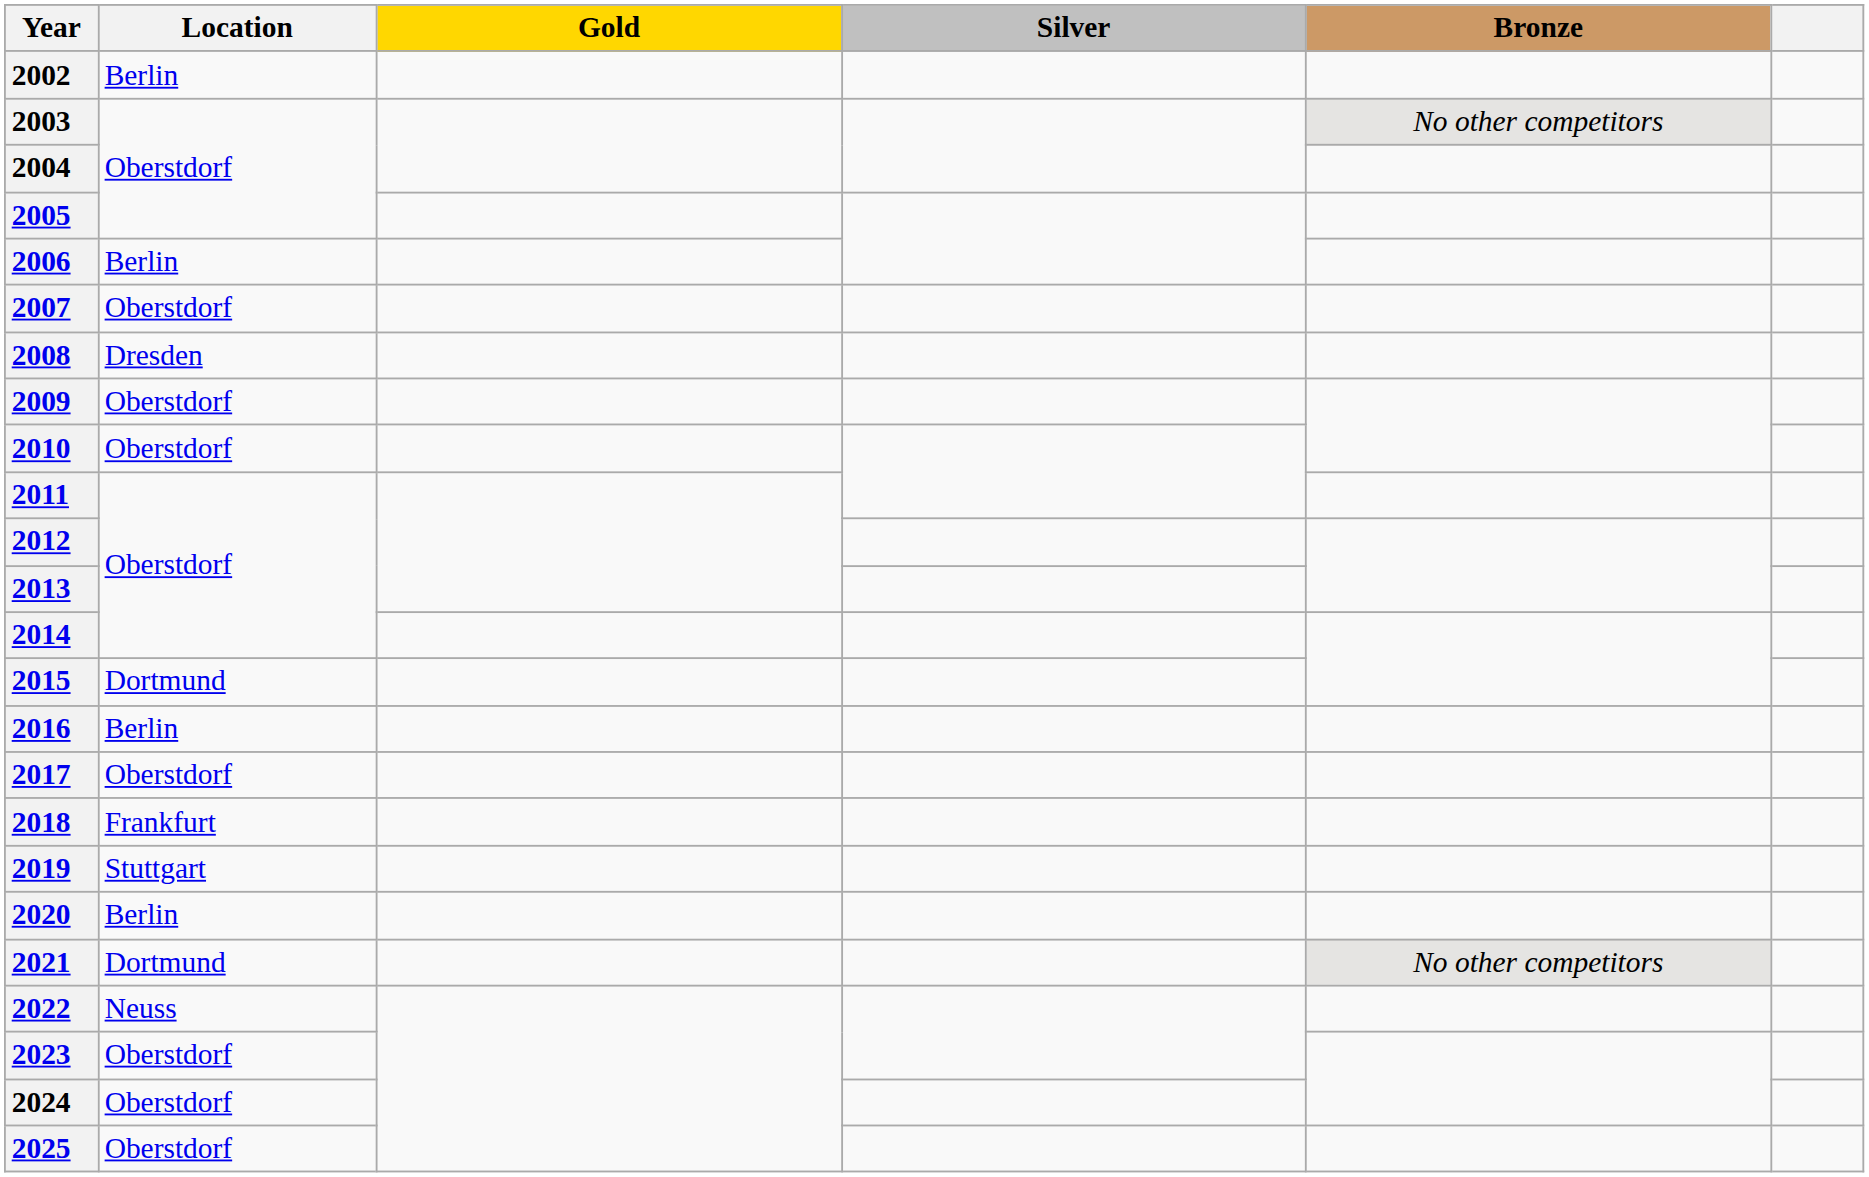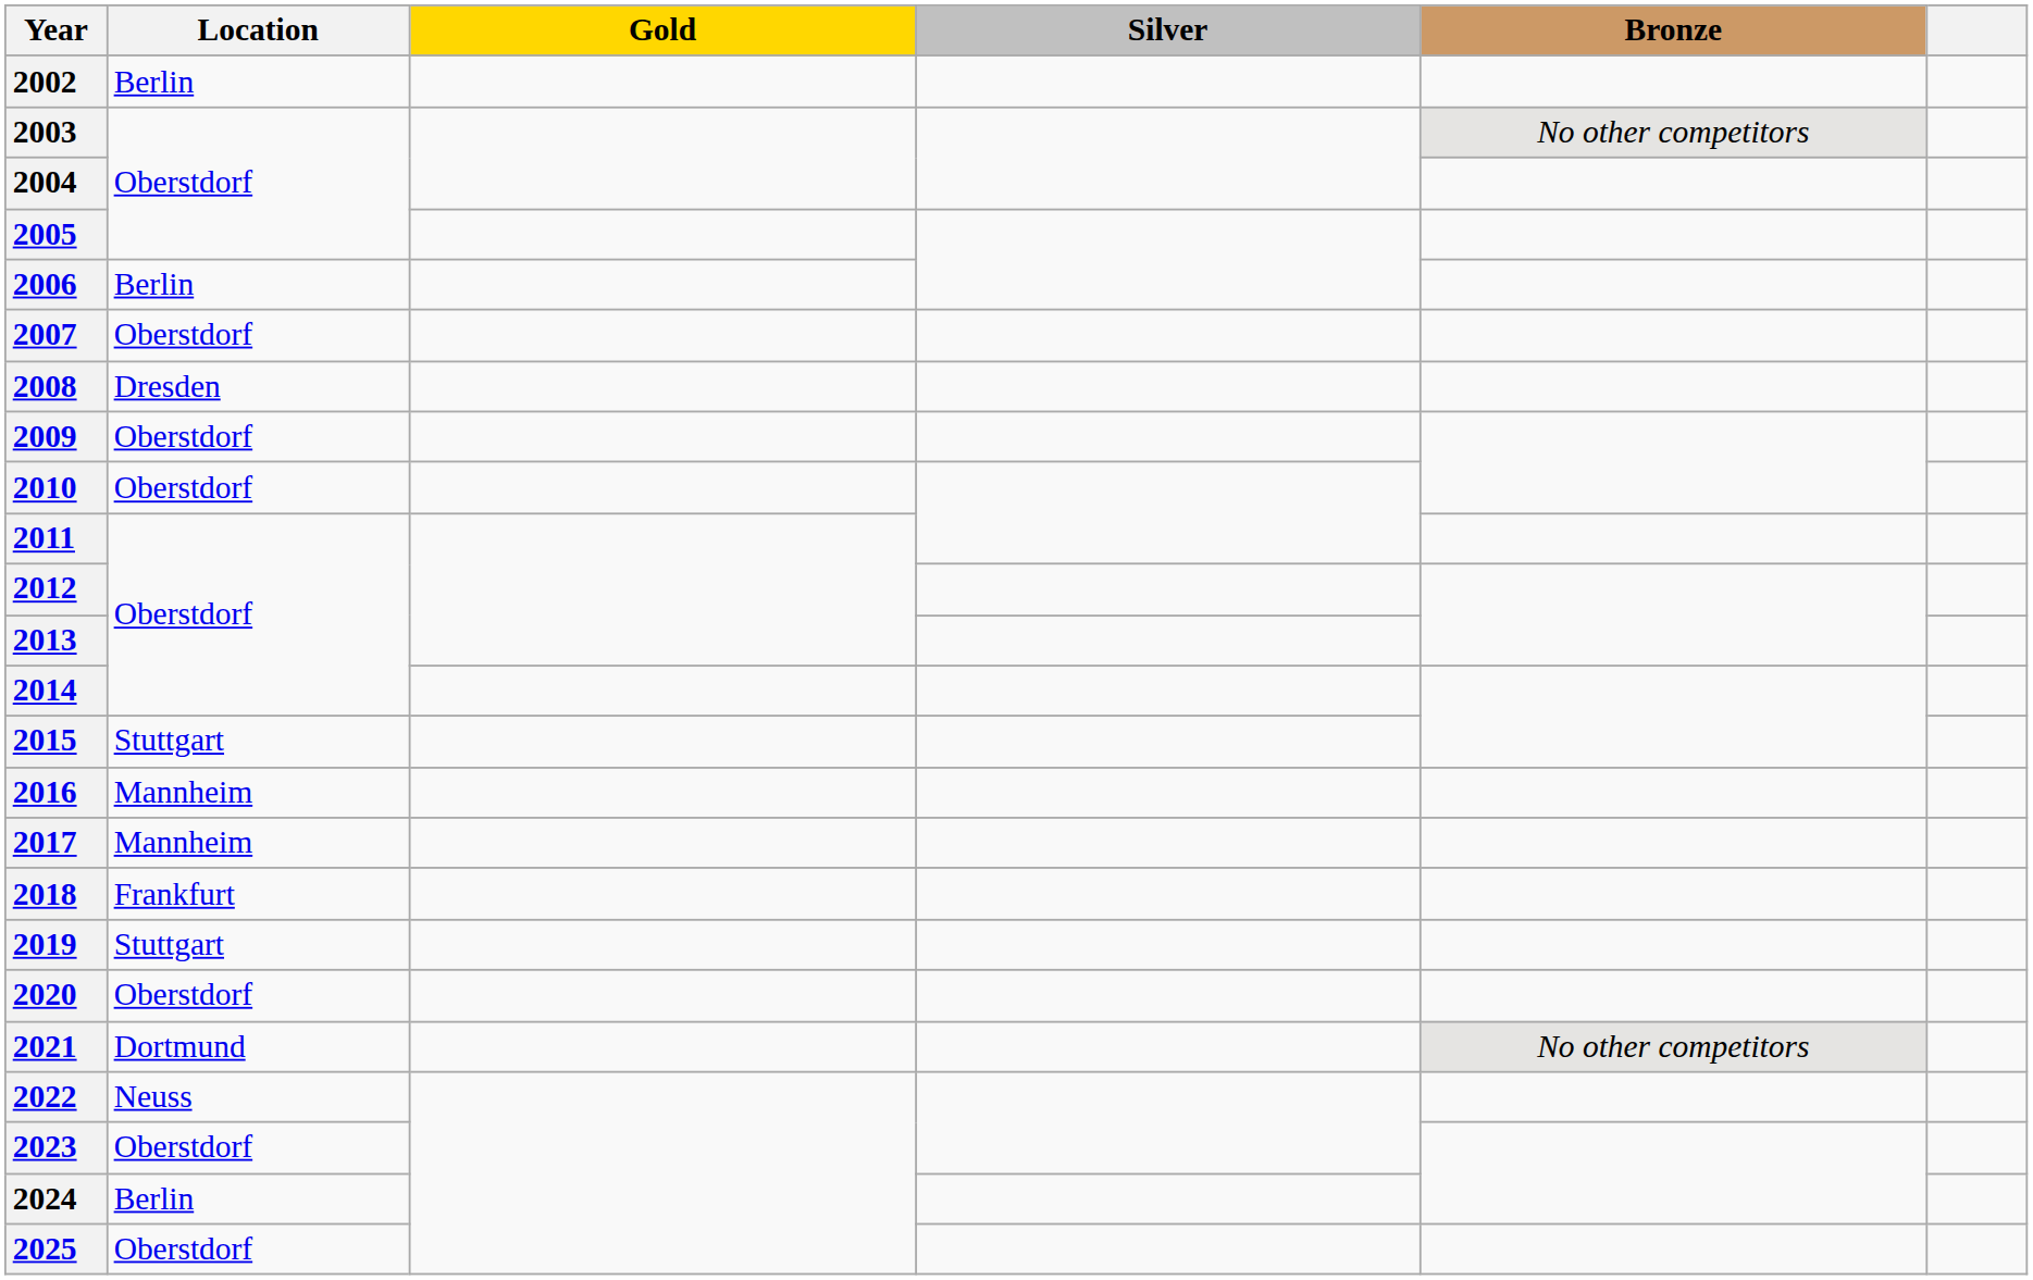2015 | Location: Dortmund -> Stuttgart
2016 | Location: Berlin -> Mannheim
2017 | Location: Oberstdorf -> Mannheim
2020 | Location: Berlin -> Oberstdorf
2024 | Location: Oberstdorf -> Berlin
